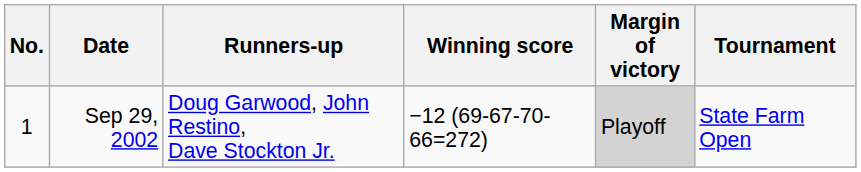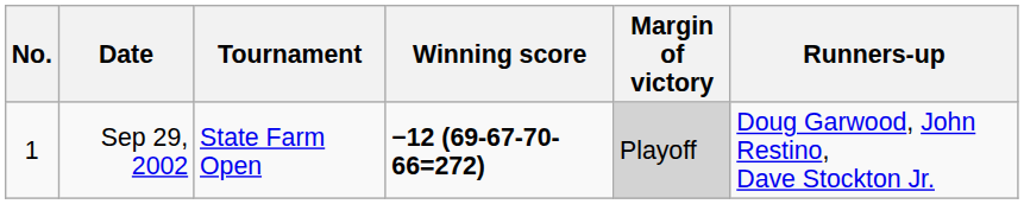columns swapped: Tournament <-> Runners-up
Sep 29, 2002 | Winning score: normal -> bold
